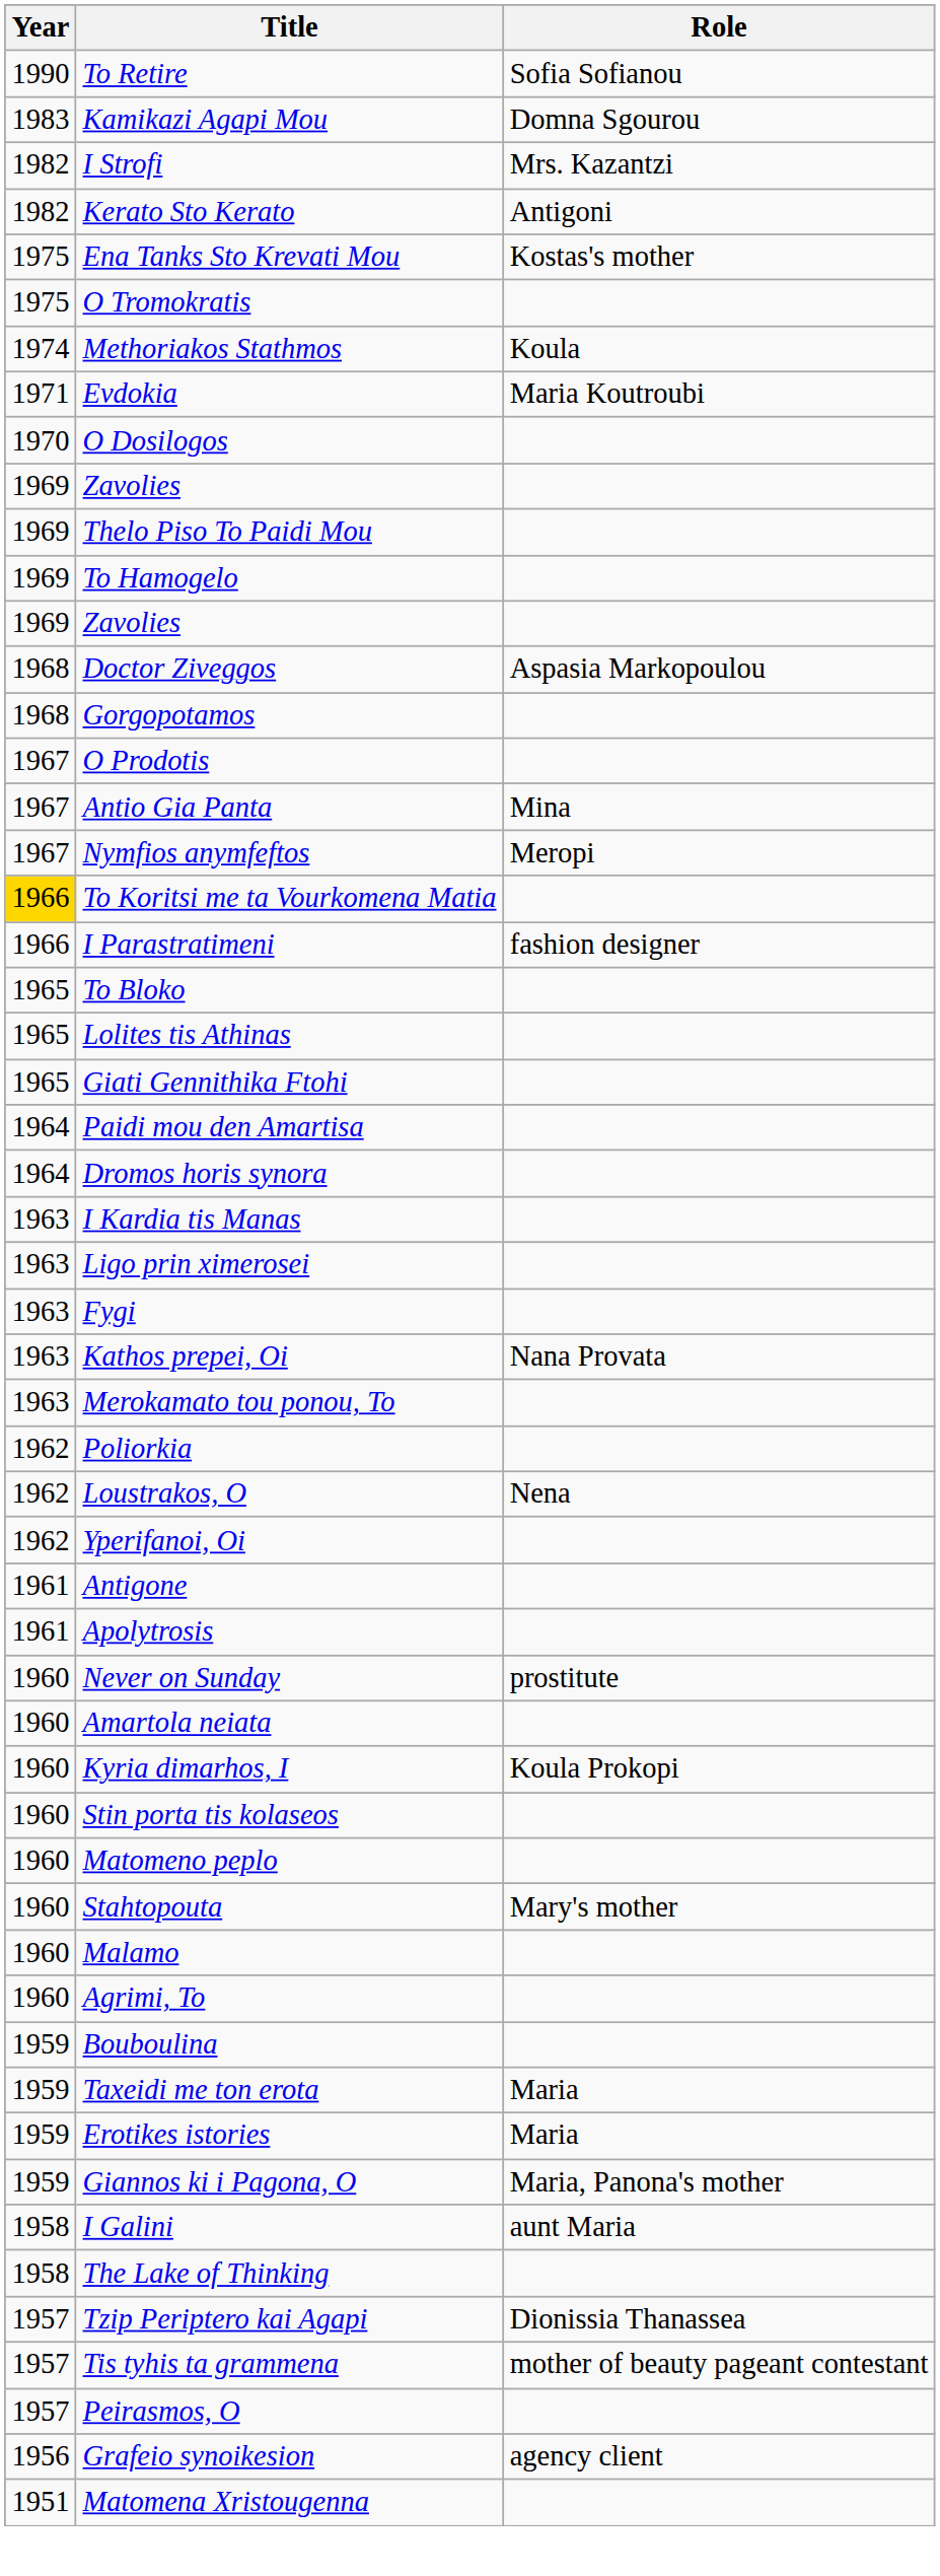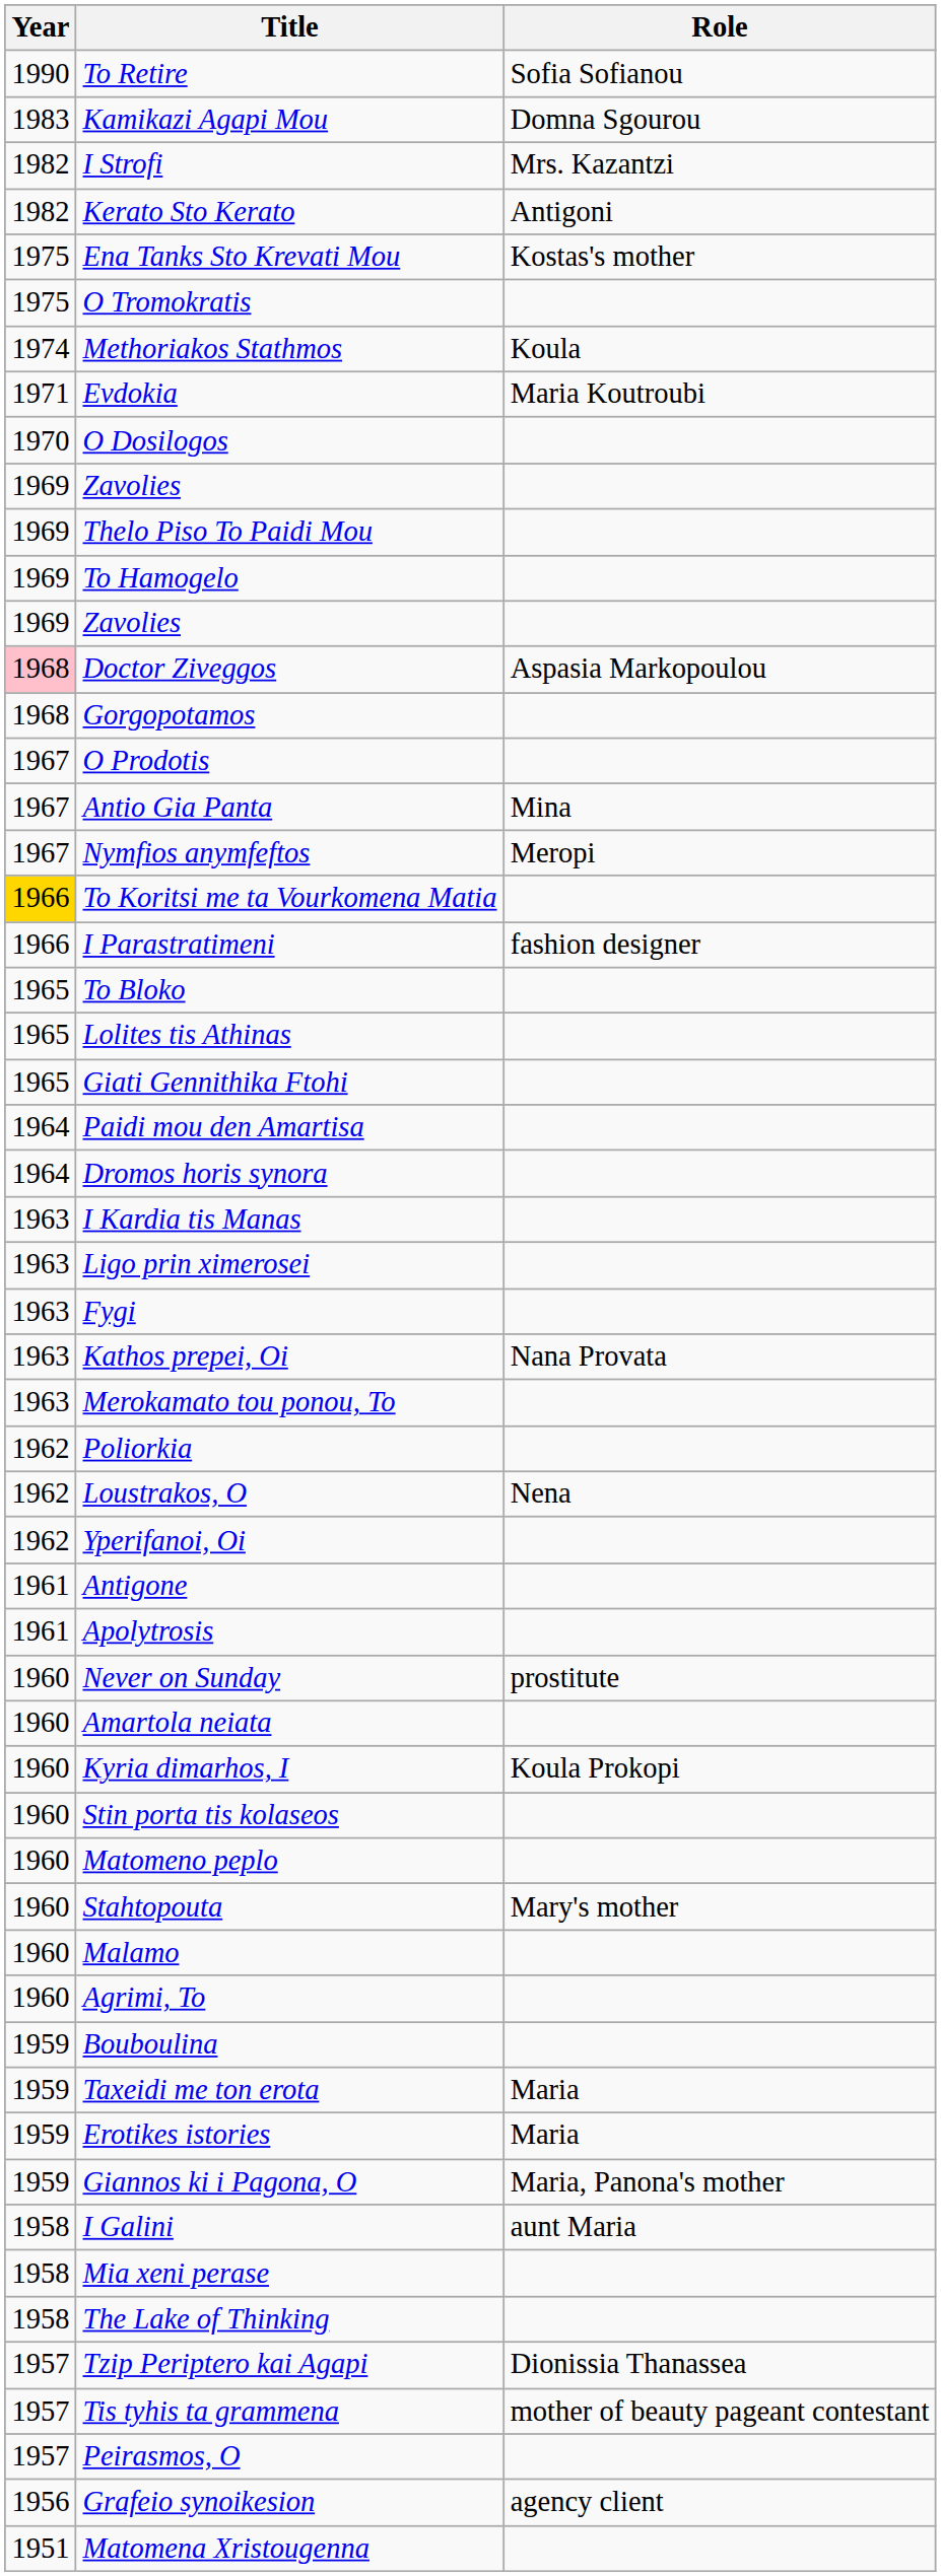Doctor Ziveggos | Year: no background -> pink background
+ row: 1958 | Mia xeni perase
